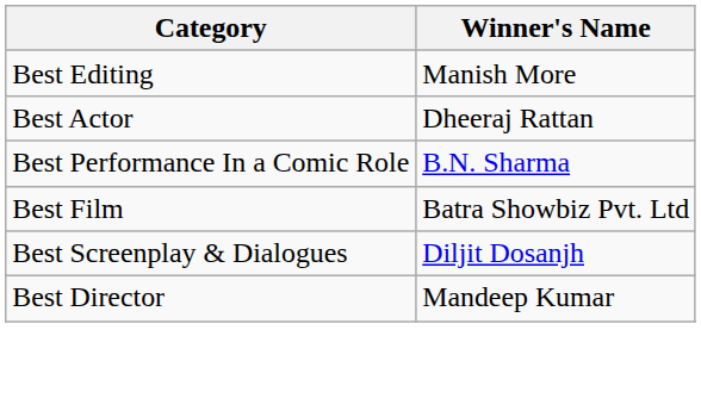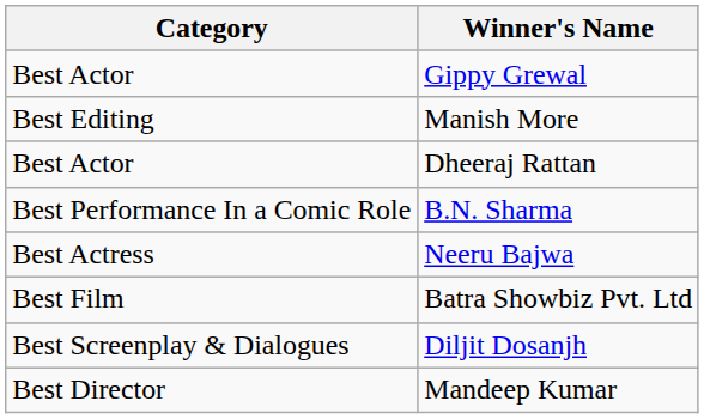+ row: Best Actor | Gippy Grewal
+ row: Best Actress | Neeru Bajwa
